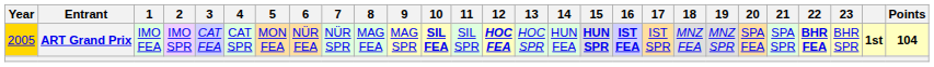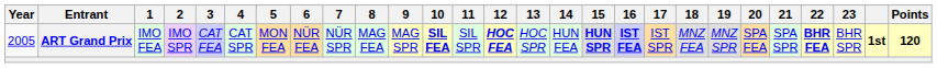ART Grand Prix | Year: gold background -> no background
ART Grand Prix | Points: 104 -> 120
